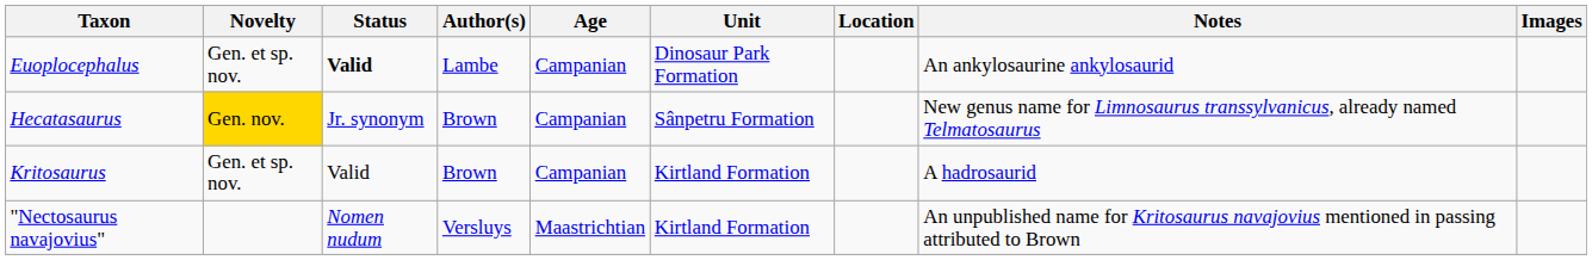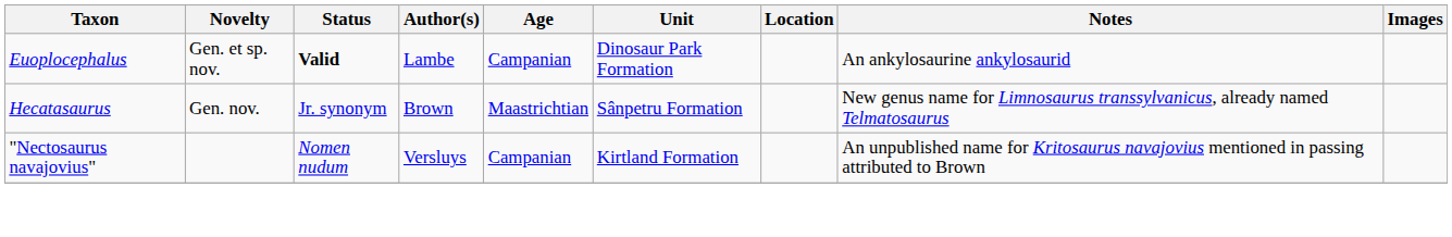Hecatasaurus | Novelty: gold background -> no background
Hecatasaurus | Age: Campanian -> Maastrichtian
- row: Kritosaurus | Gen. et sp. nov. | Valid | Brown | Campanian | Kirtland Formation | A hadrosaurid
"Nectosaurus navajovius" | Age: Maastrichtian -> Campanian
